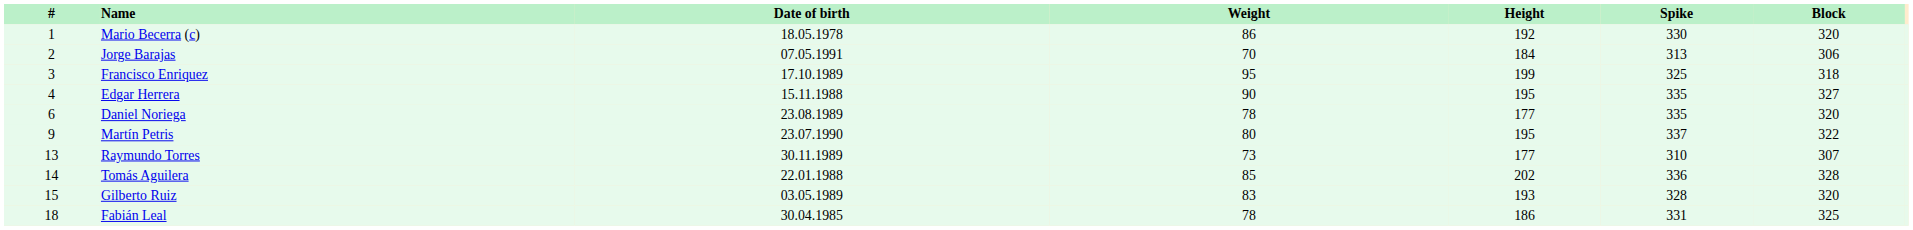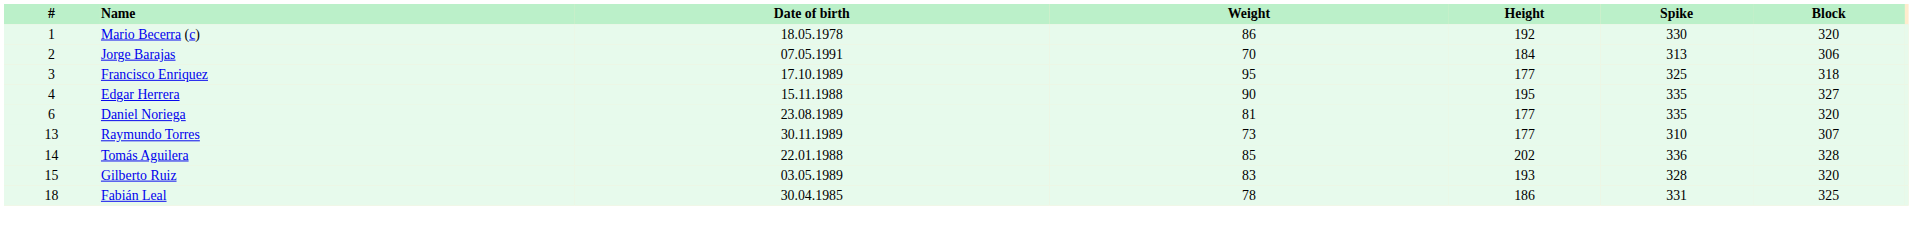Francisco Enriquez | Height: 199 -> 177
Daniel Noriega | Weight: 78 -> 81
- row: 9 | Martín Petris | 23.07.1990 | 80 | 195 | 337 | 322
